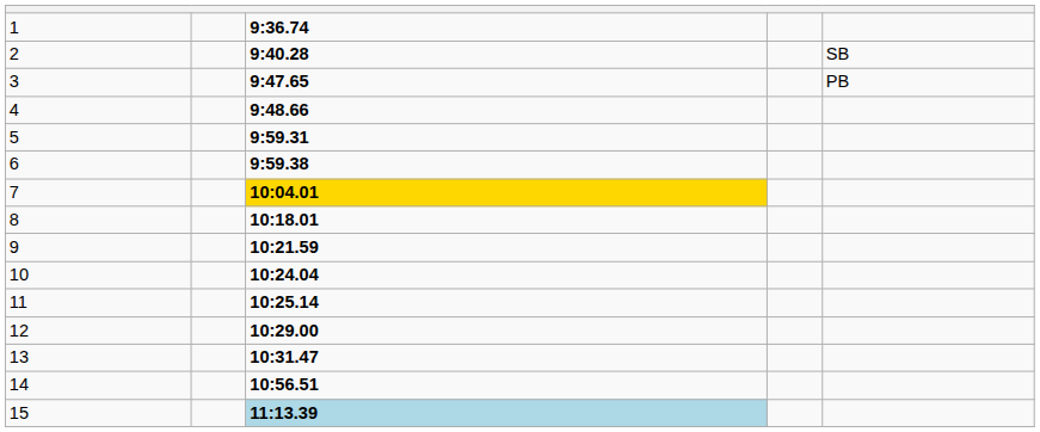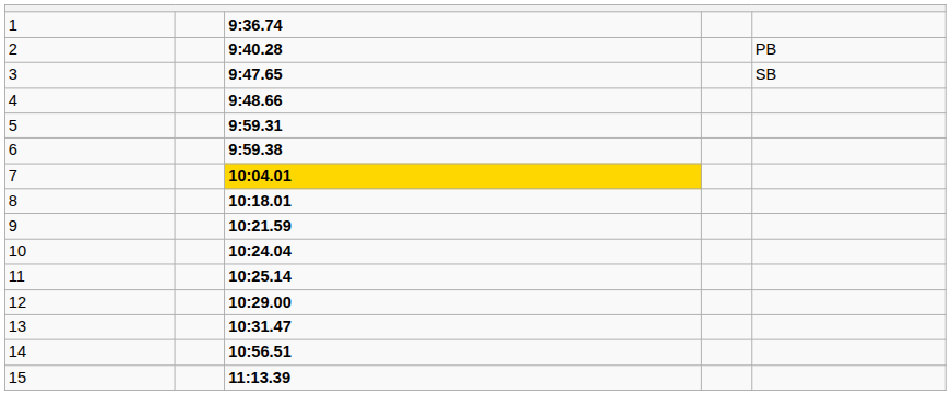2 | column 5: SB -> PB
3 | column 5: PB -> SB
15 | column 3: lightblue background -> no background
